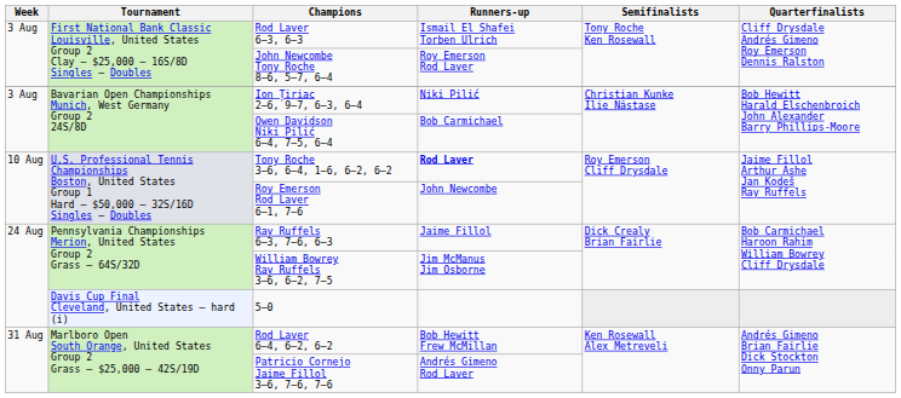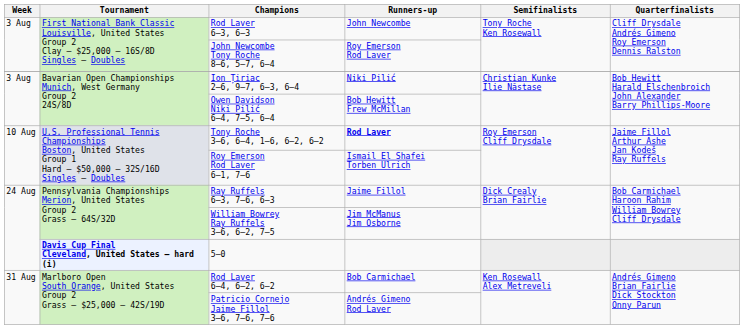Rod Laver 6–3, 6–3 | Runners-up: Ismail El Shafei Torben Ulrich -> John Newcombe
Owen Davidson Niki Pilić 6–4, 7–5, 6–4 | Runners-up: Bob Carmichael -> Bob Hewitt Frew McMillan
Roy Emerson Rod Laver 6–1, 7–6 | Runners-up: John Newcombe -> Ismail El Shafei Torben Ulrich
5–0 | Tournament: normal -> bold
Rod Laver 6–4, 6–2, 6–2 | Runners-up: Bob Hewitt Frew McMillan -> Bob Carmichael
